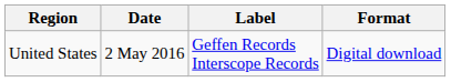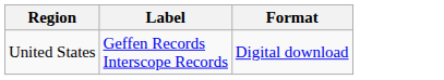- column: Date | 2 May 2016
